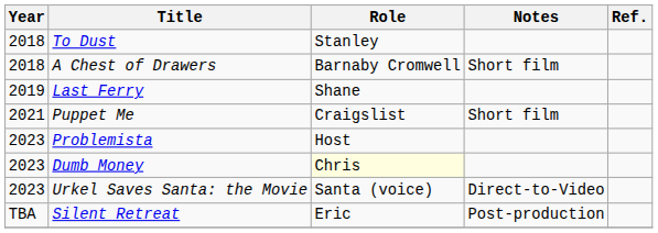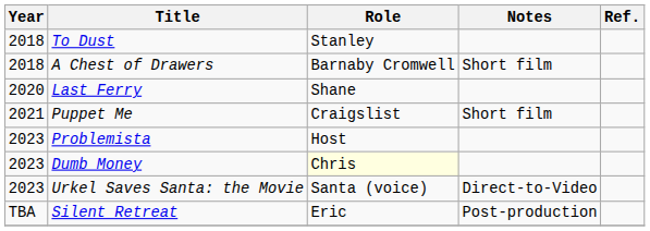Last Ferry | Year: 2019 -> 2020
